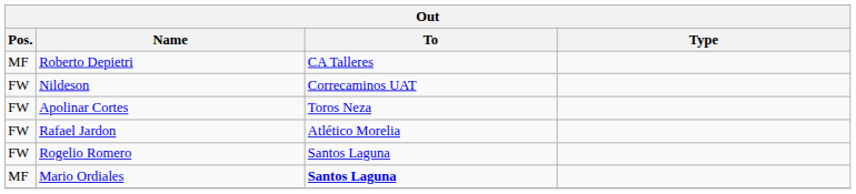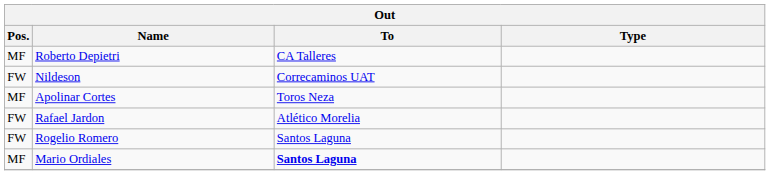Apolinar Cortes | Pos.: FW -> MF
